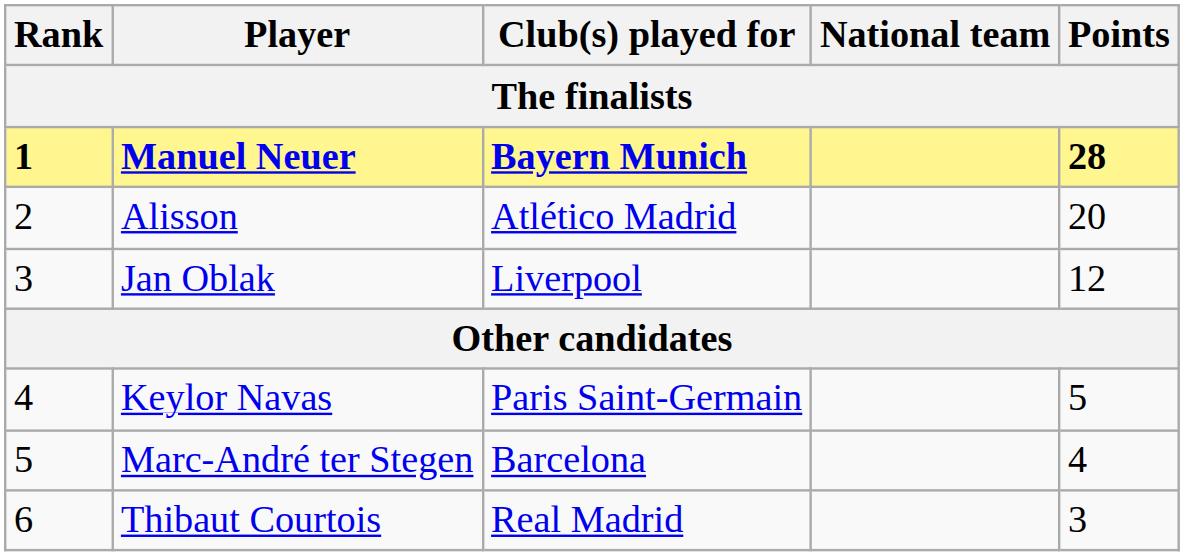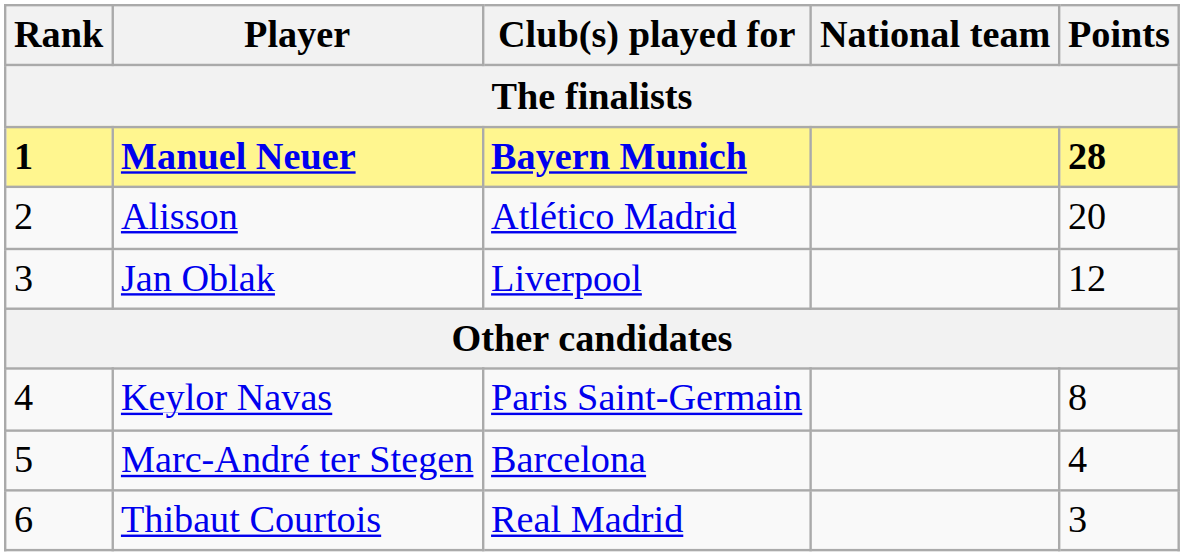Keylor Navas | Points: 5 -> 8
